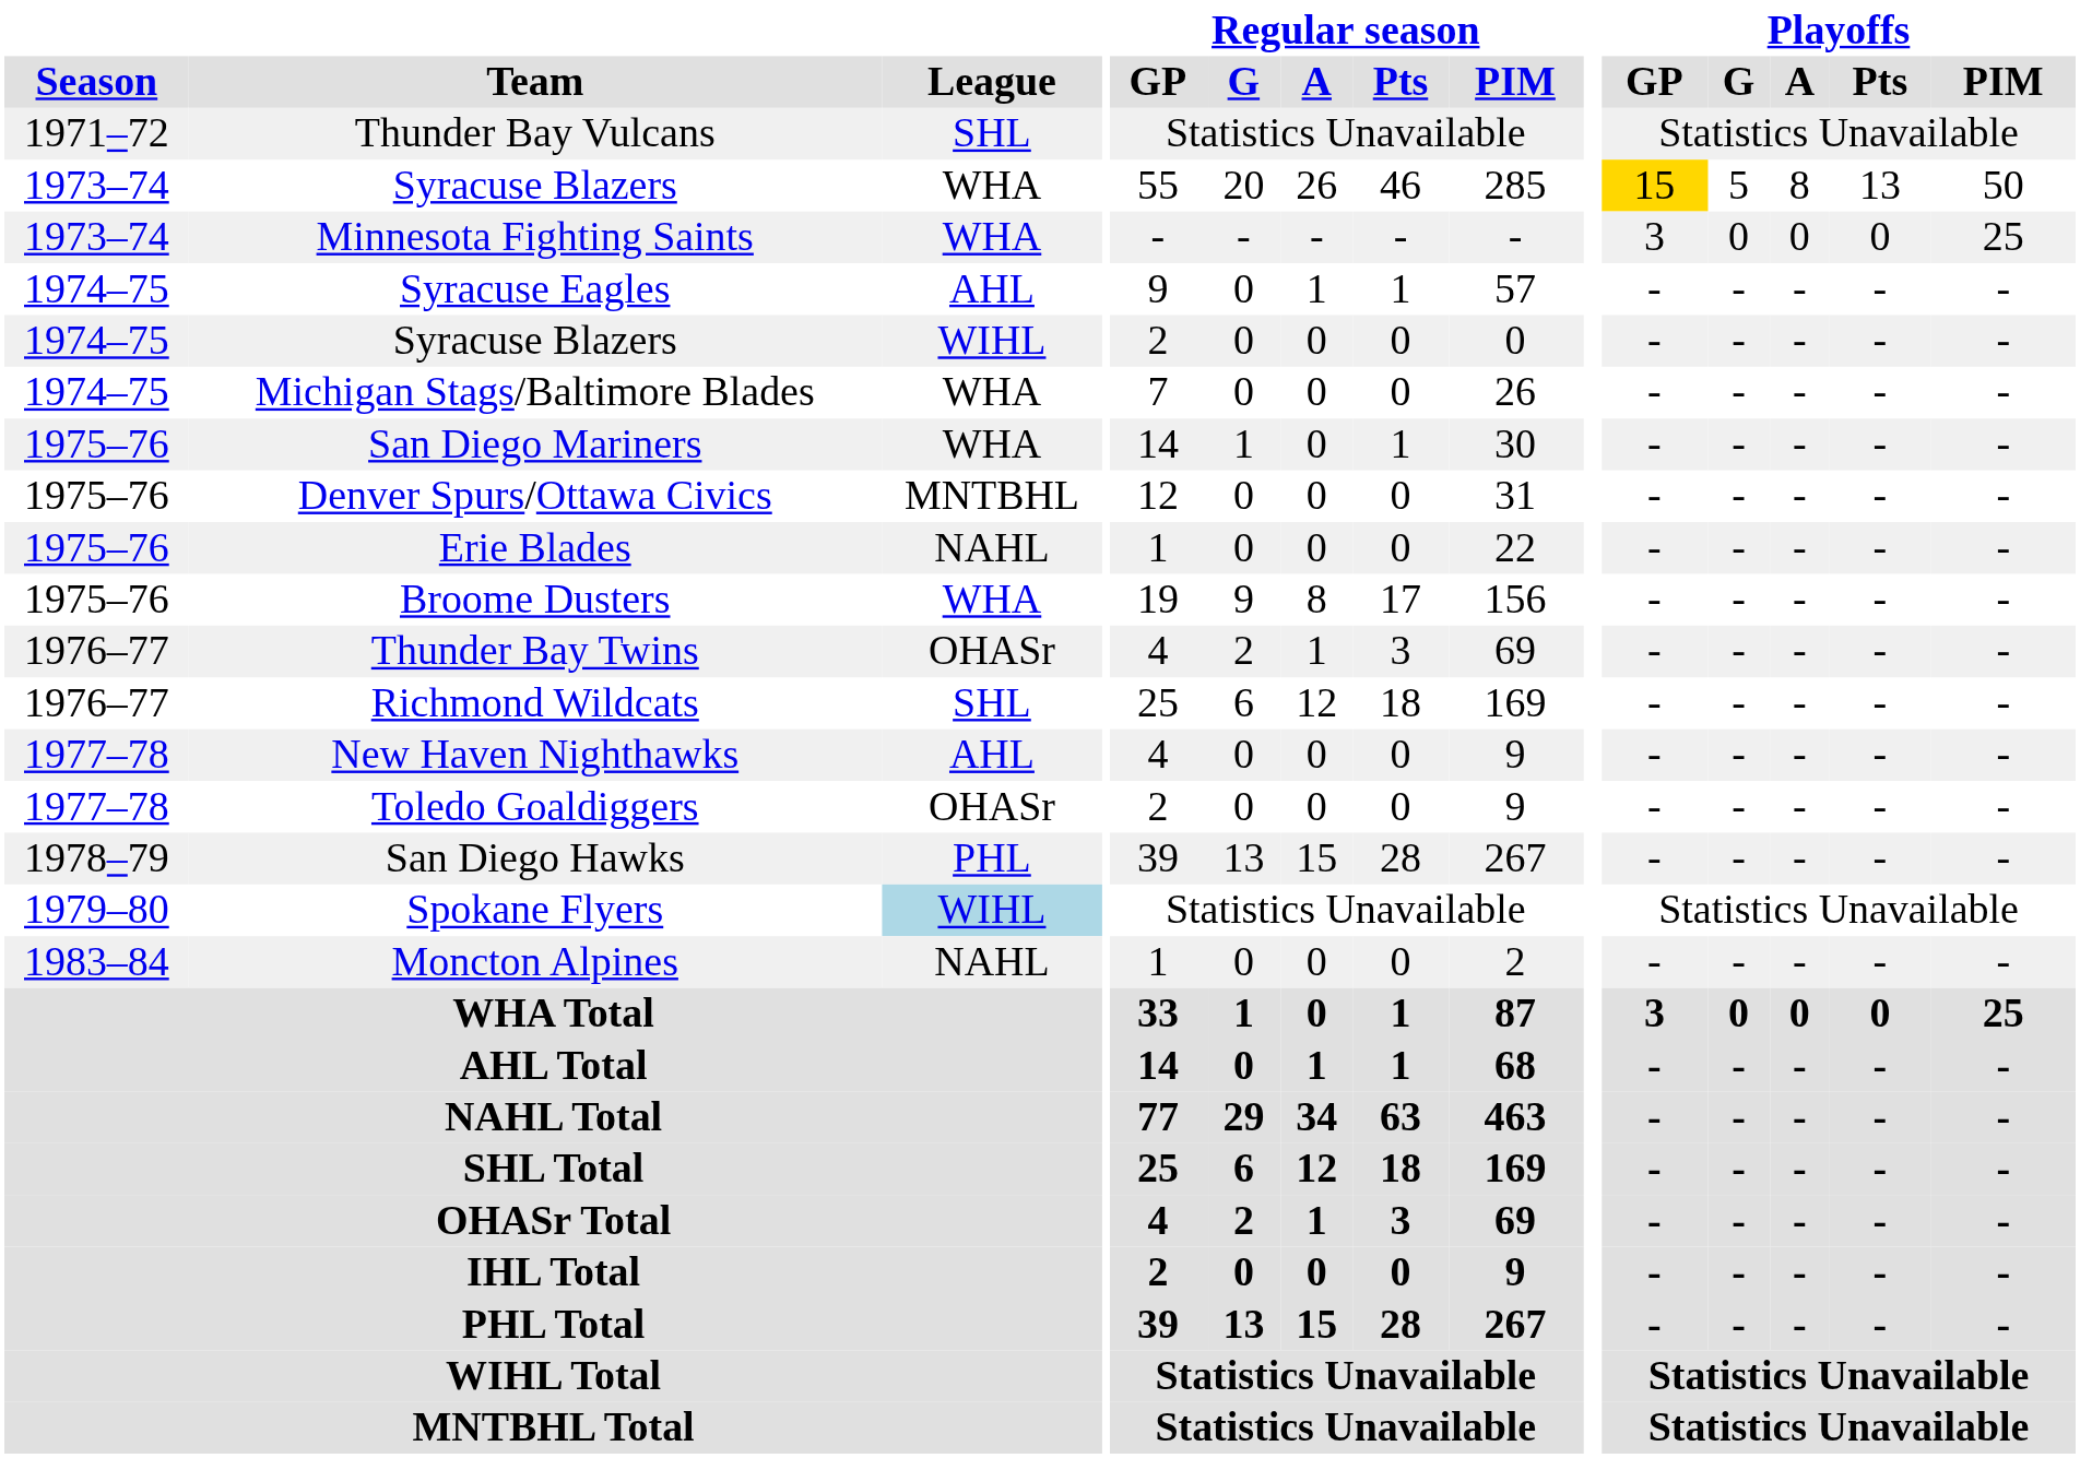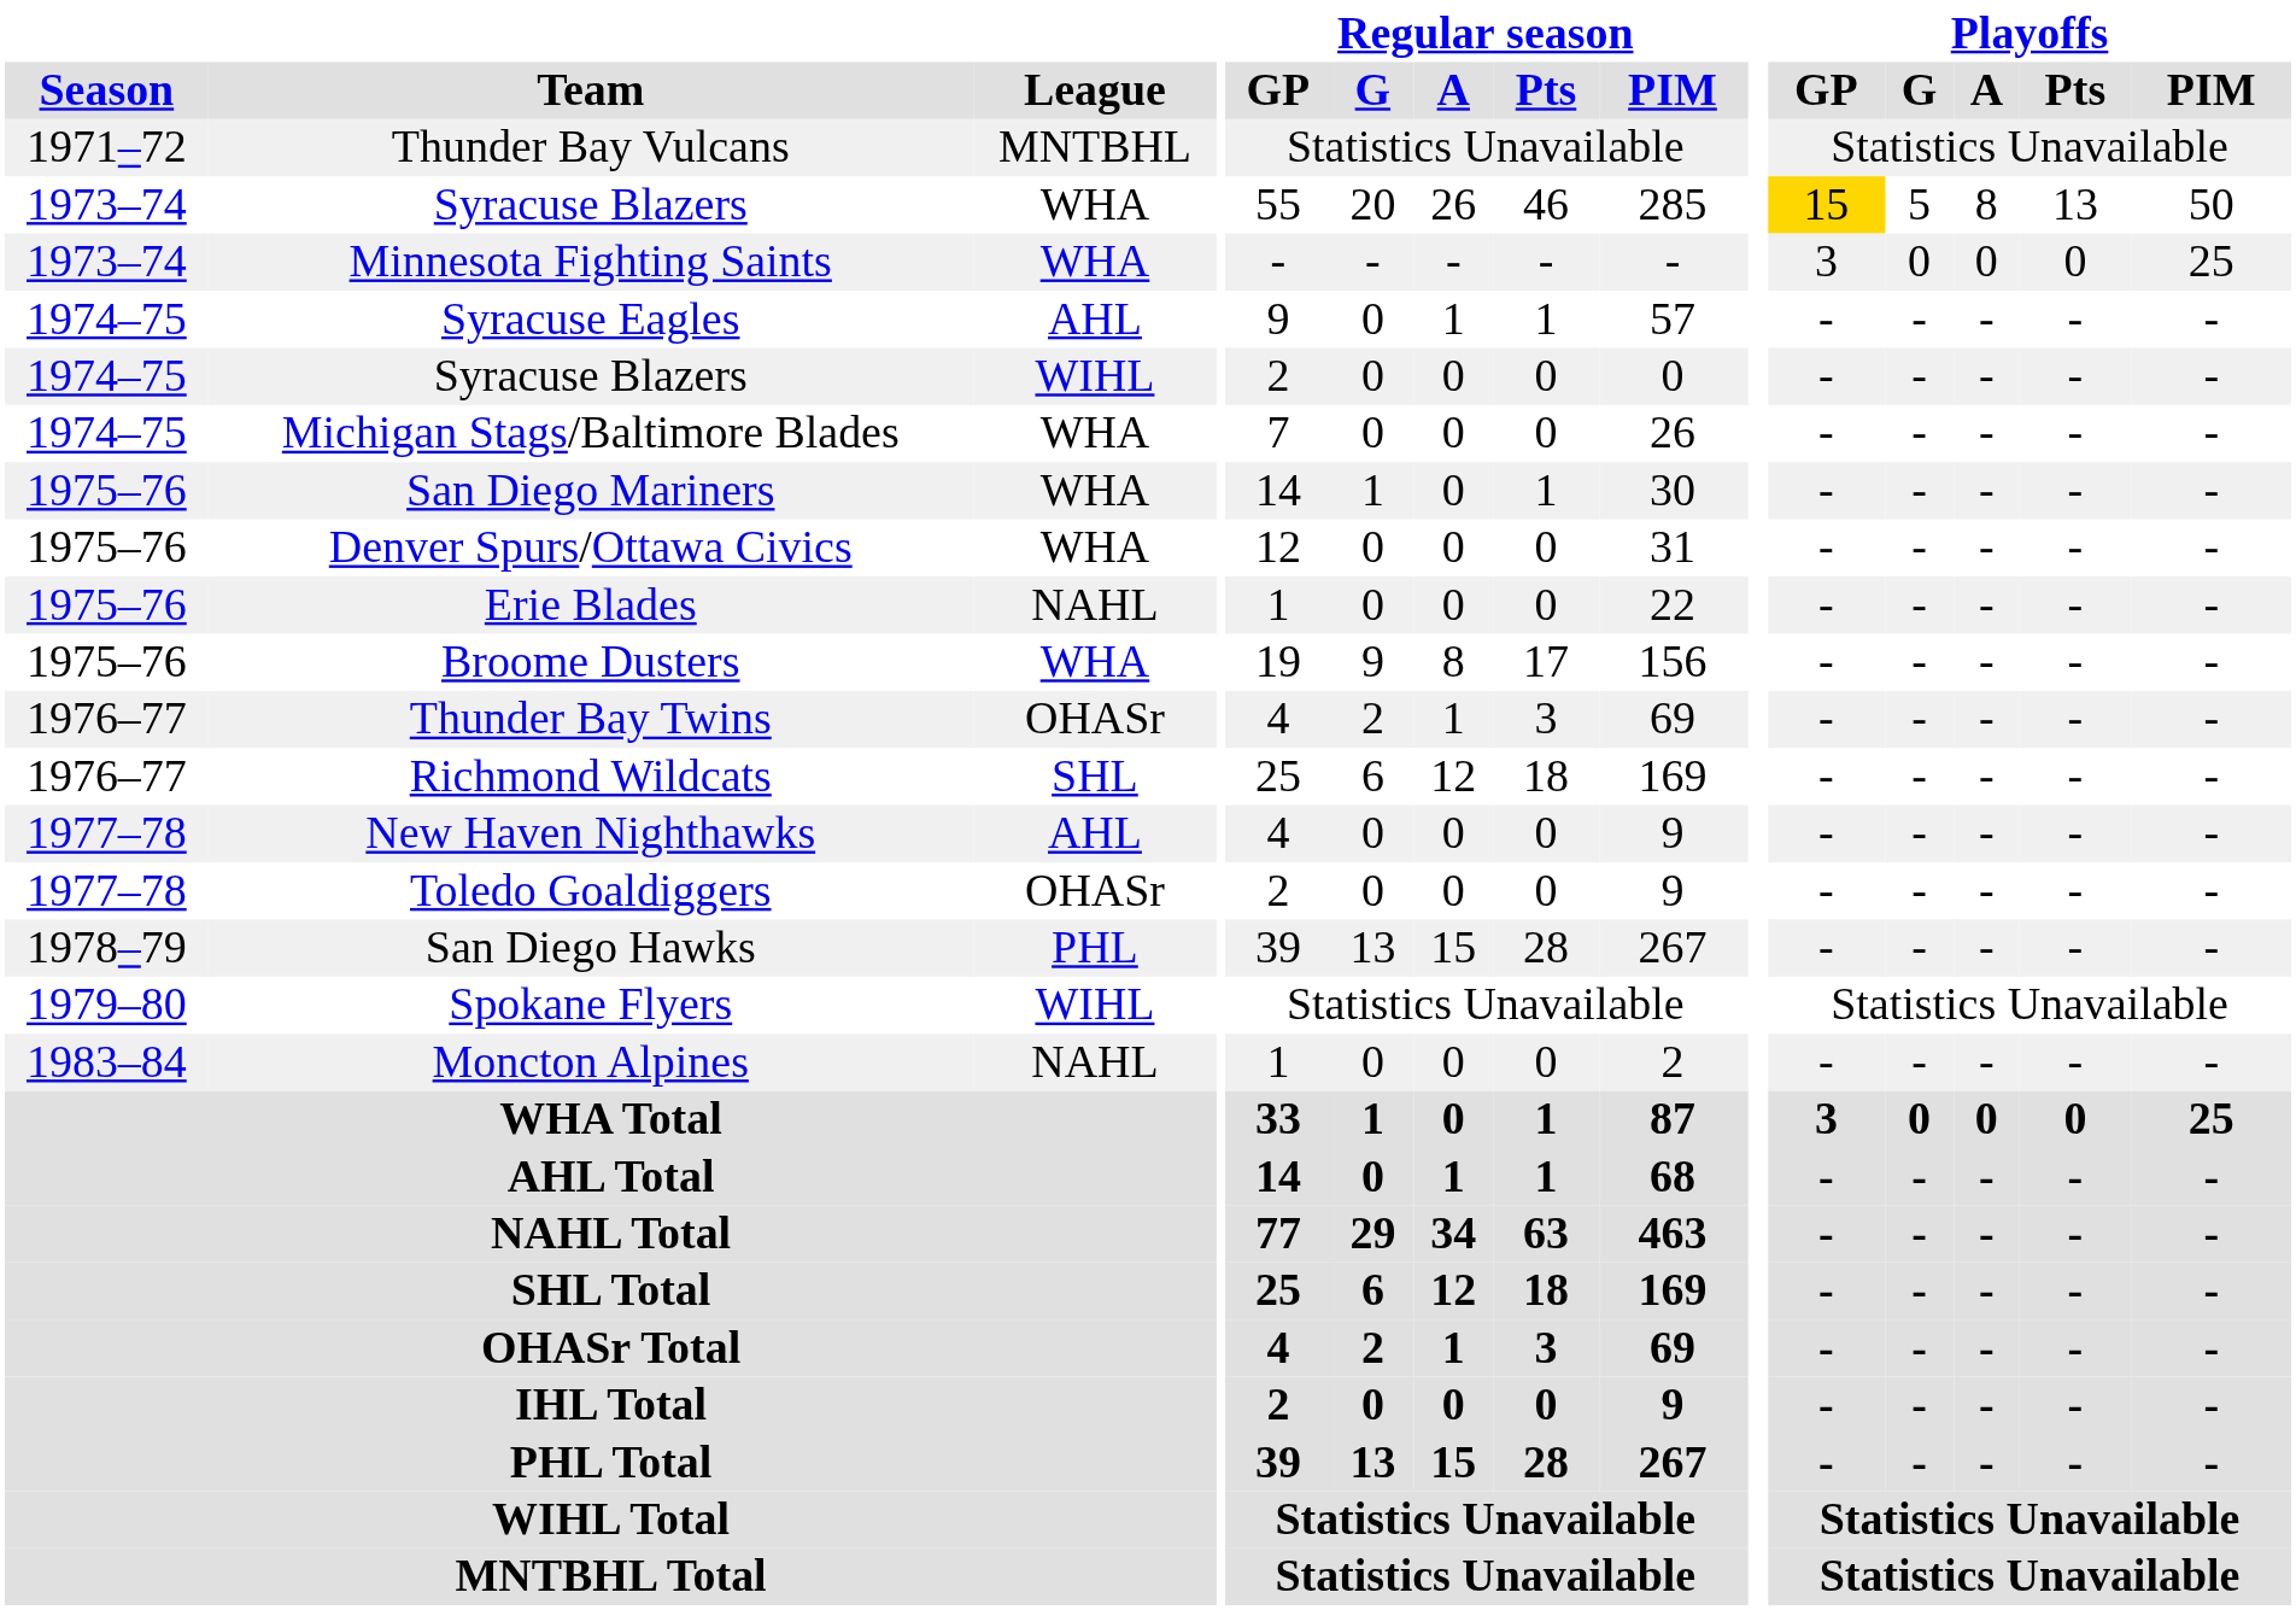Thunder Bay Vulcans | League: SHL -> MNTBHL
Denver Spurs/Ottawa Civics | League: MNTBHL -> WHA
Spokane Flyers | League: lightblue background -> no background
